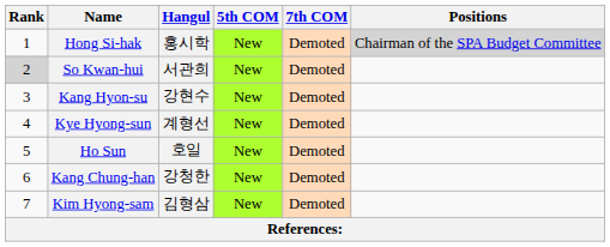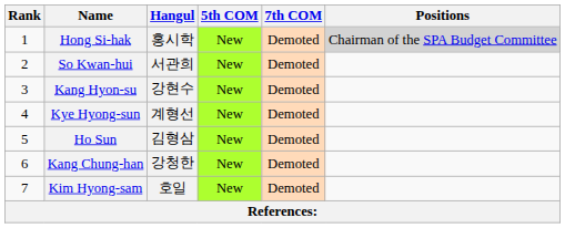So Kwan-hui | Rank: lightgrey background -> no background
Ho Sun | Hangul: 호일 -> 김형삼
Kim Hyong-sam | Hangul: 김형삼 -> 호일
